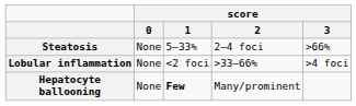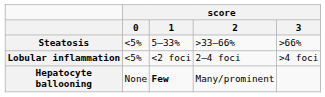Steatosis | score / 0: None -> <5%
Steatosis | score / 2: 2–4 foci -> >33–66%
Lobular inflammation | score / 0: None -> <5%
Lobular inflammation | score / 2: >33–66% -> 2–4 foci
